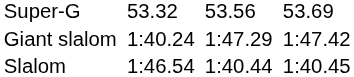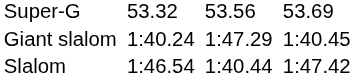Giant slalom | column 7: 1:47.42 -> 1:40.45
Slalom | column 7: 1:40.45 -> 1:47.42
